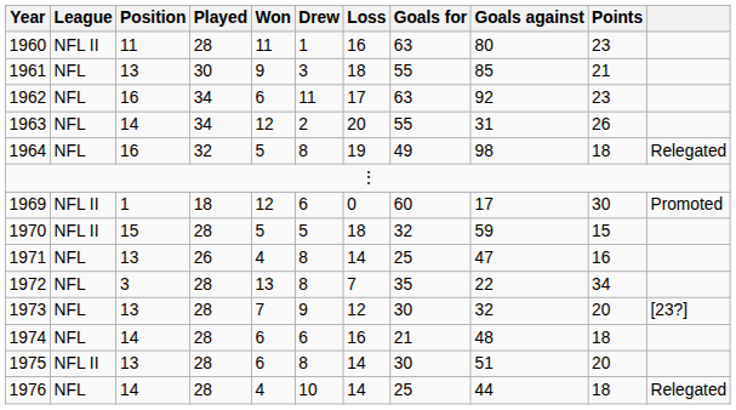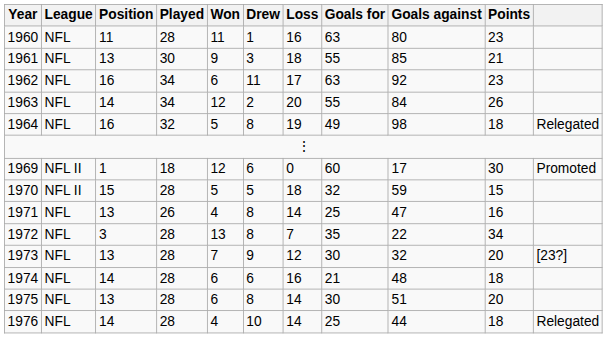1960 | League: NFL II -> NFL
1963 | Goals against: 31 -> 84
1975 | League: NFL II -> NFL
